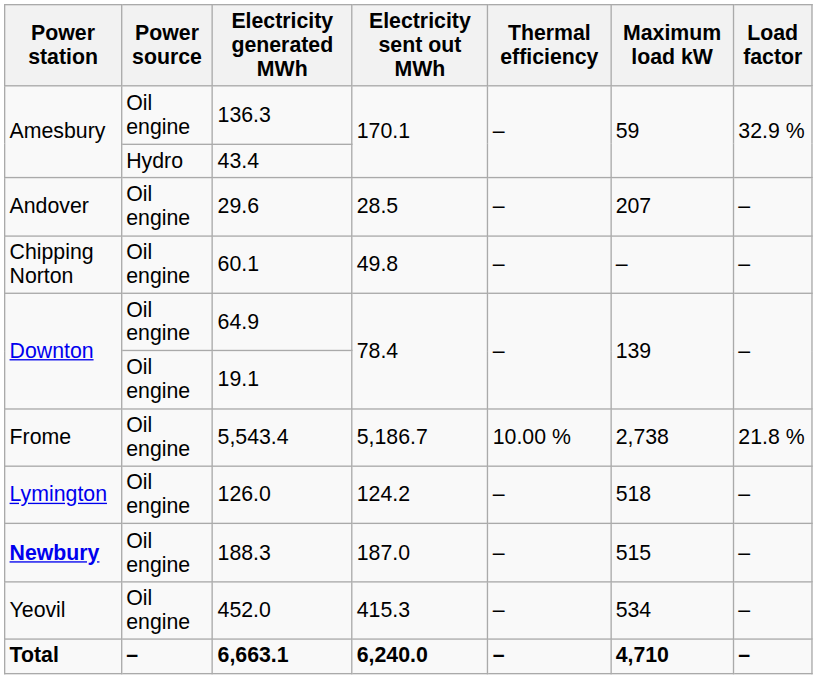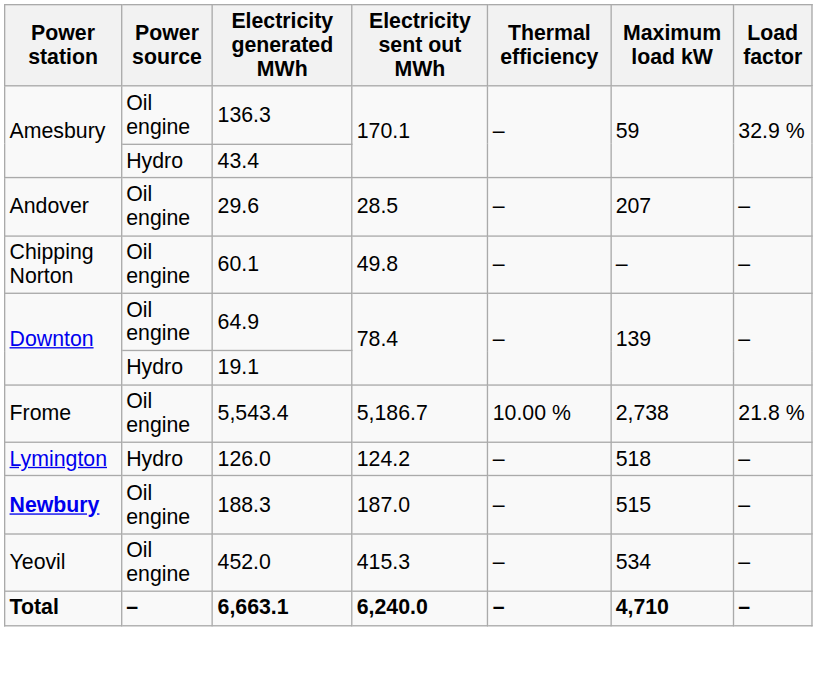19.1 | Power source: Oil engine -> Hydro
126.0 | Power source: Oil engine -> Hydro
